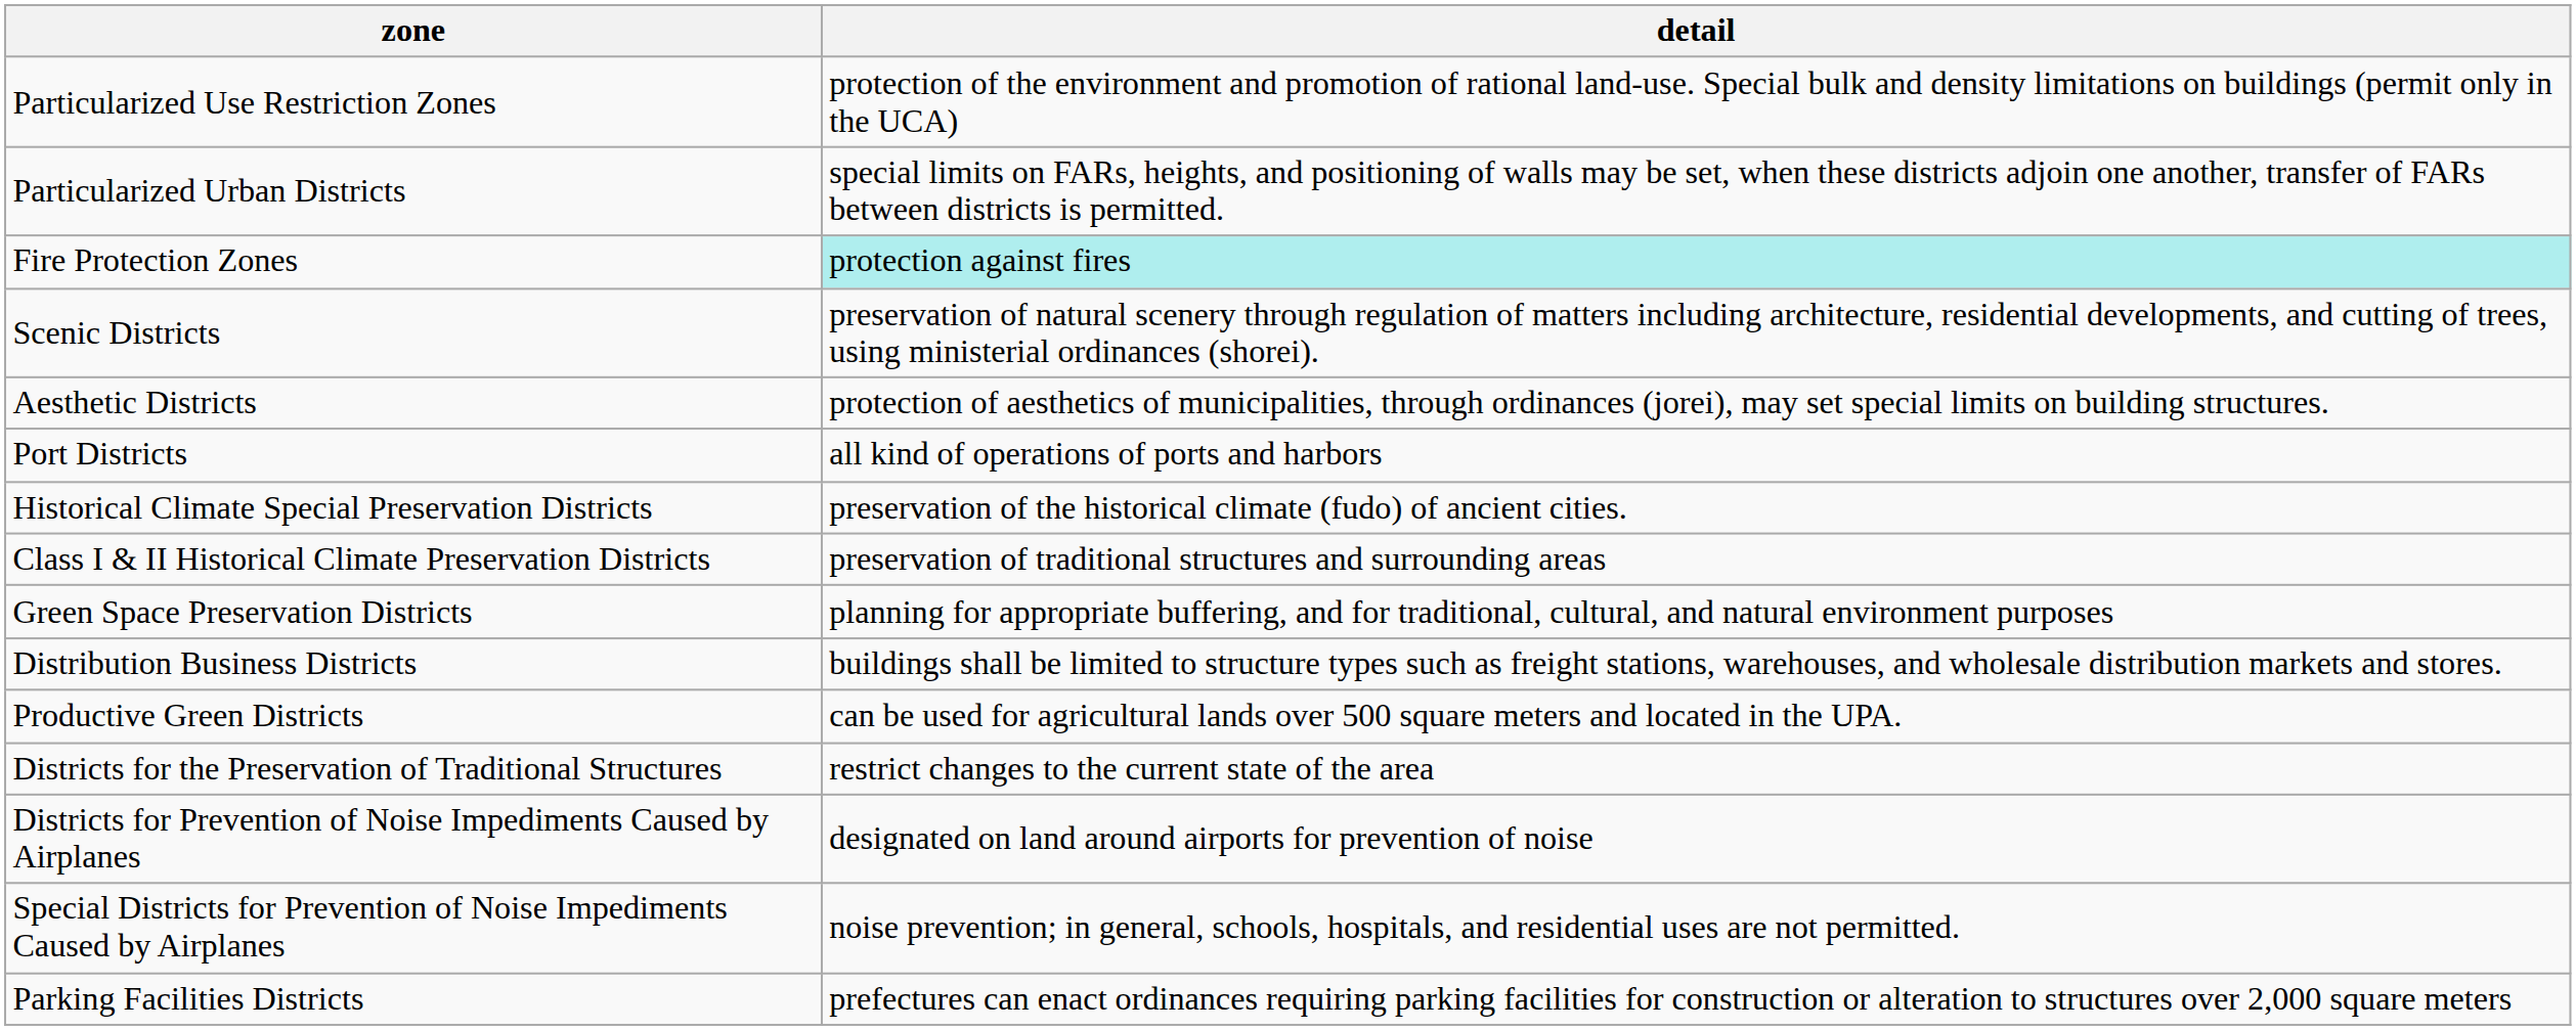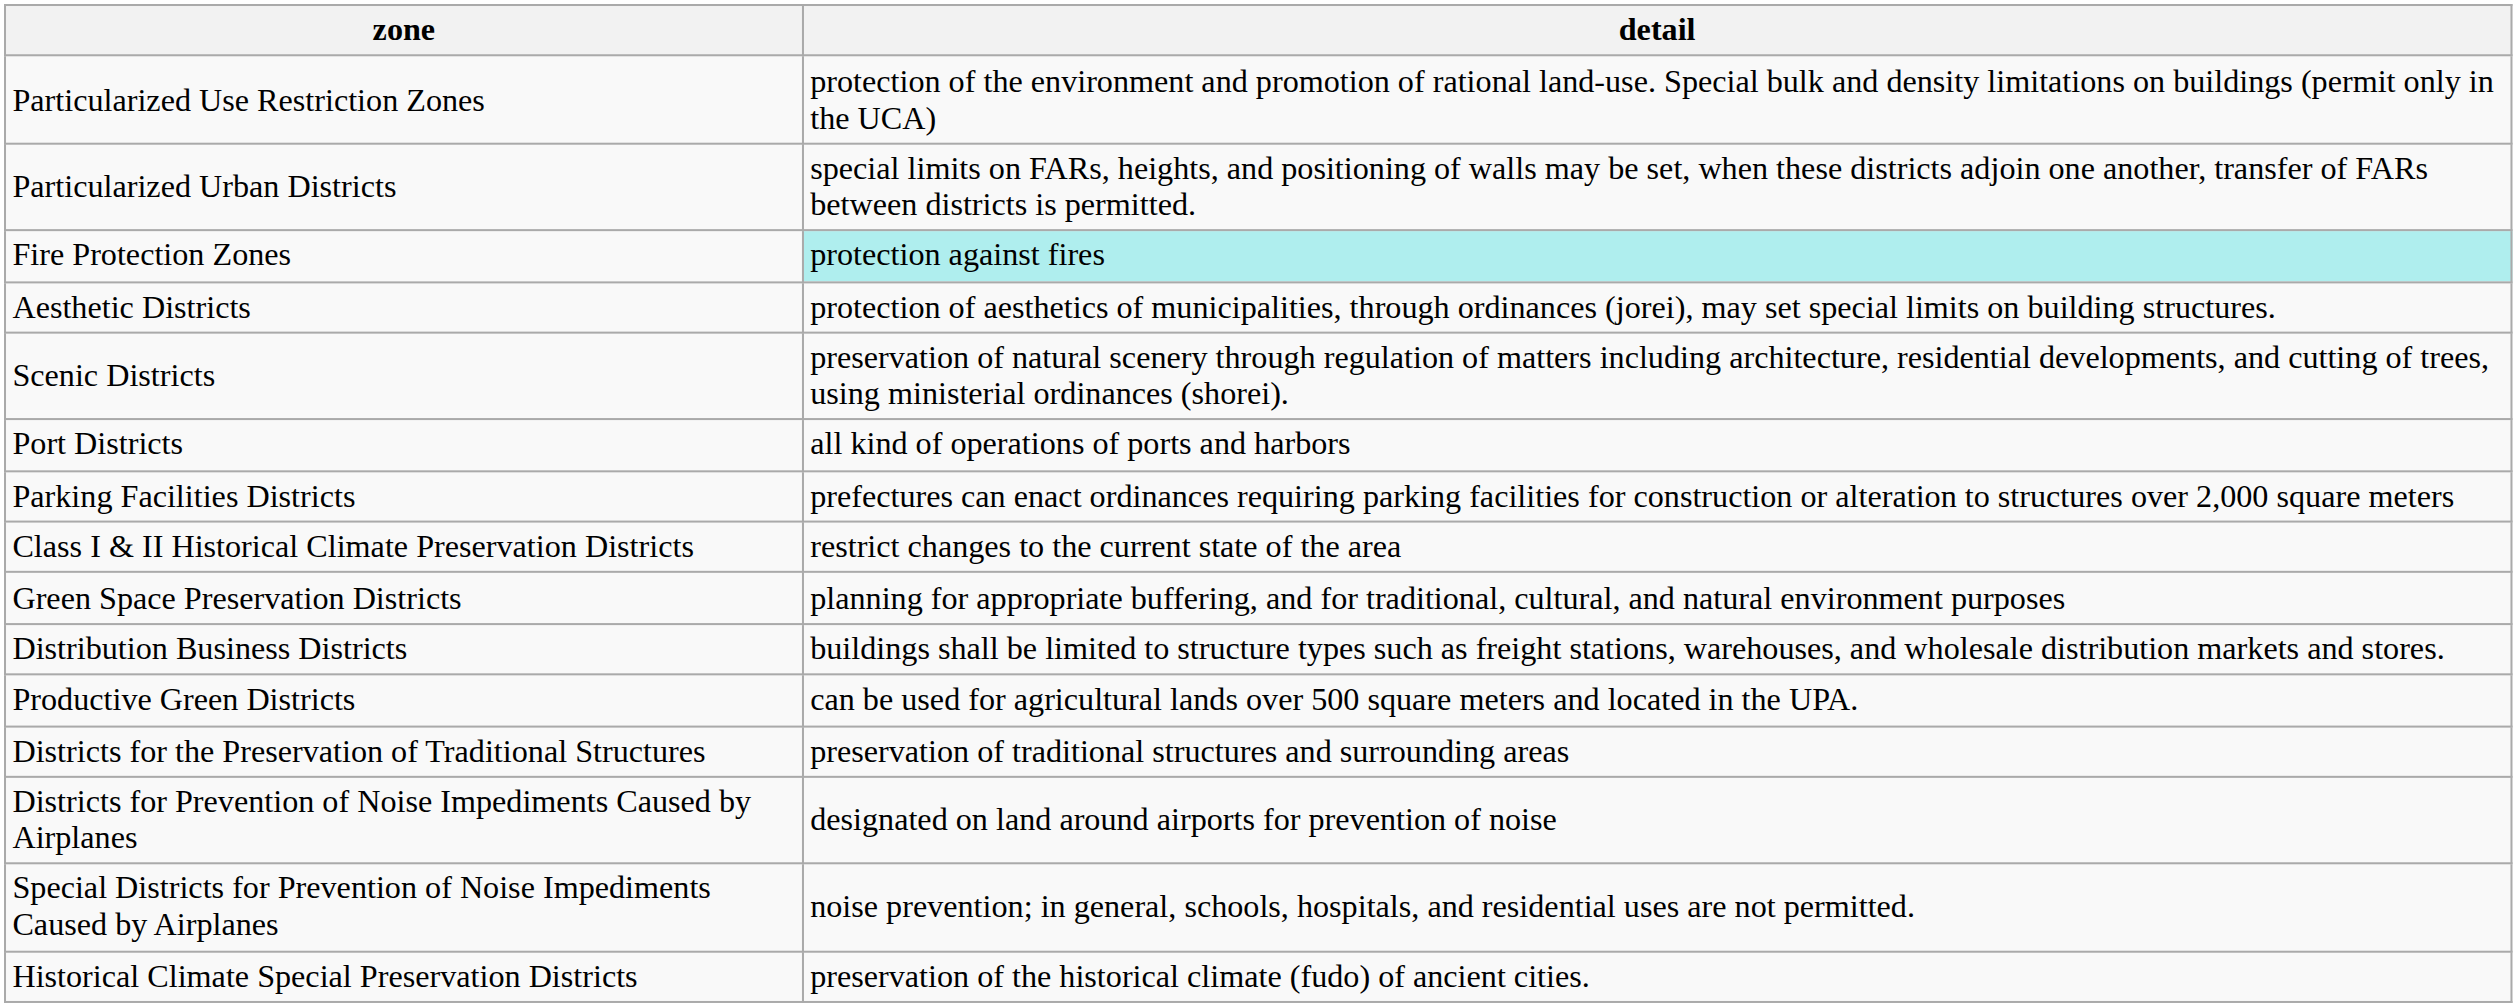rows swapped: Aesthetic Districts <-> Scenic Districts
rows swapped: Historical Climate Special Preservation Districts <-> Parking Facilities Districts
Class I & II Historical Climate Preservation Districts | detail: preservation of traditional structures and surrounding areas -> restrict changes to the current state of the area
Districts for the Preservation of Traditional Structures | detail: restrict changes to the current state of the area -> preservation of traditional structures and surrounding areas
